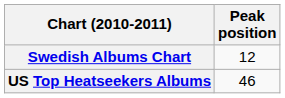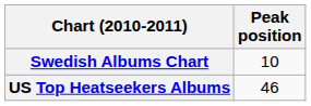Swedish Albums Chart | Peak position: 12 -> 10
